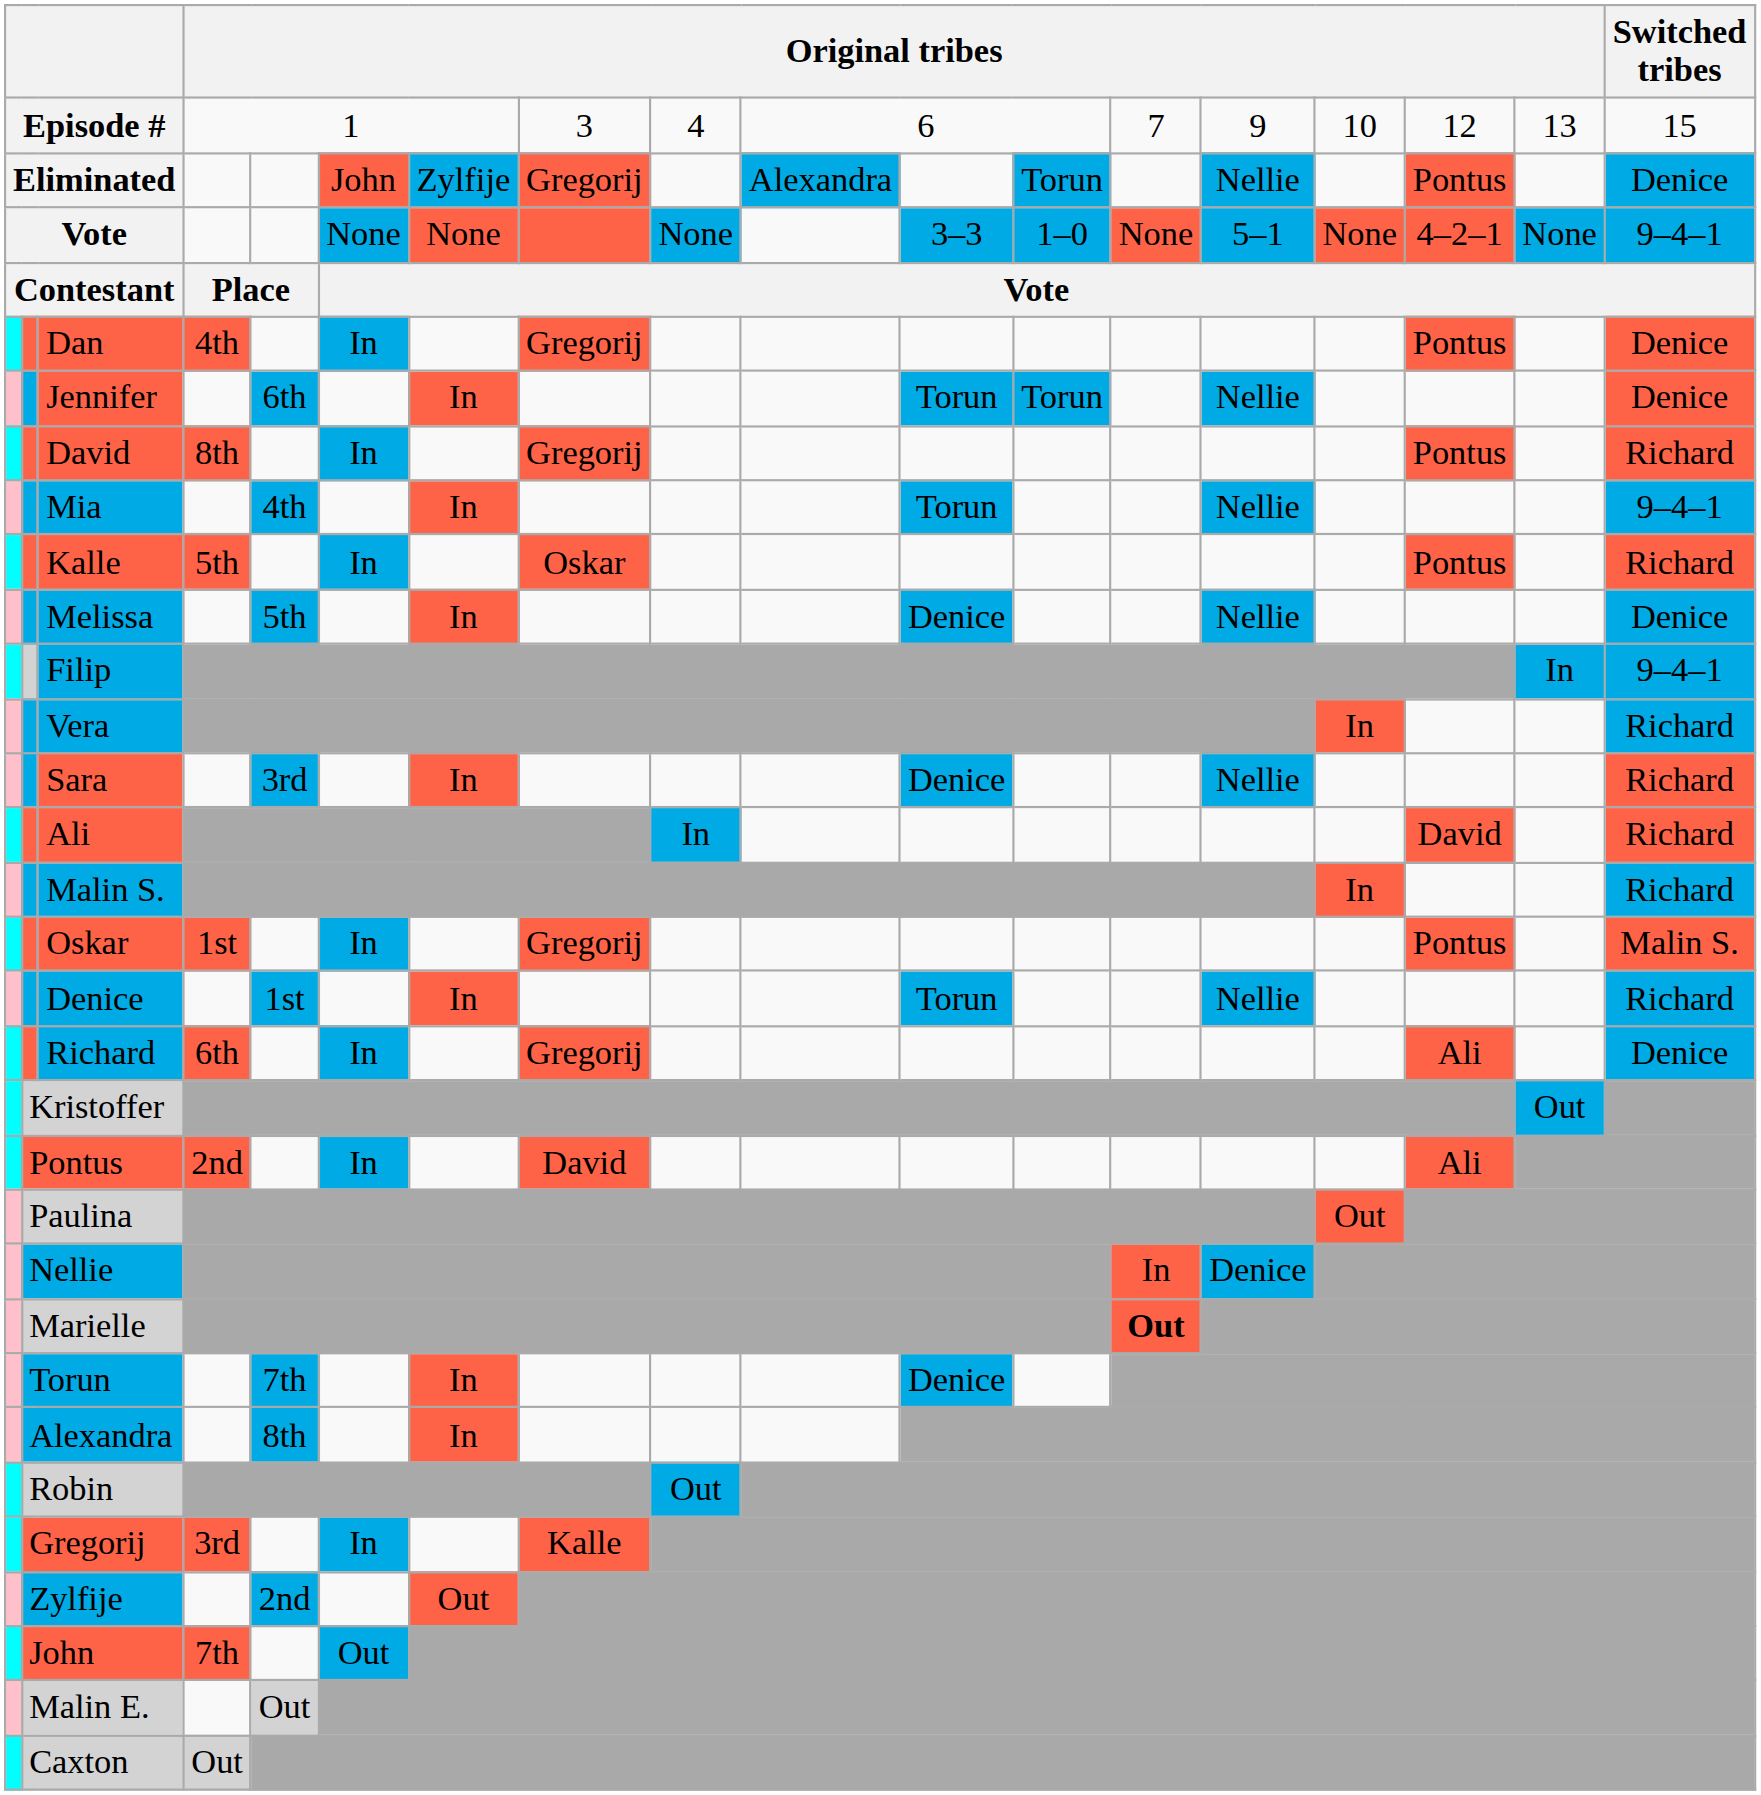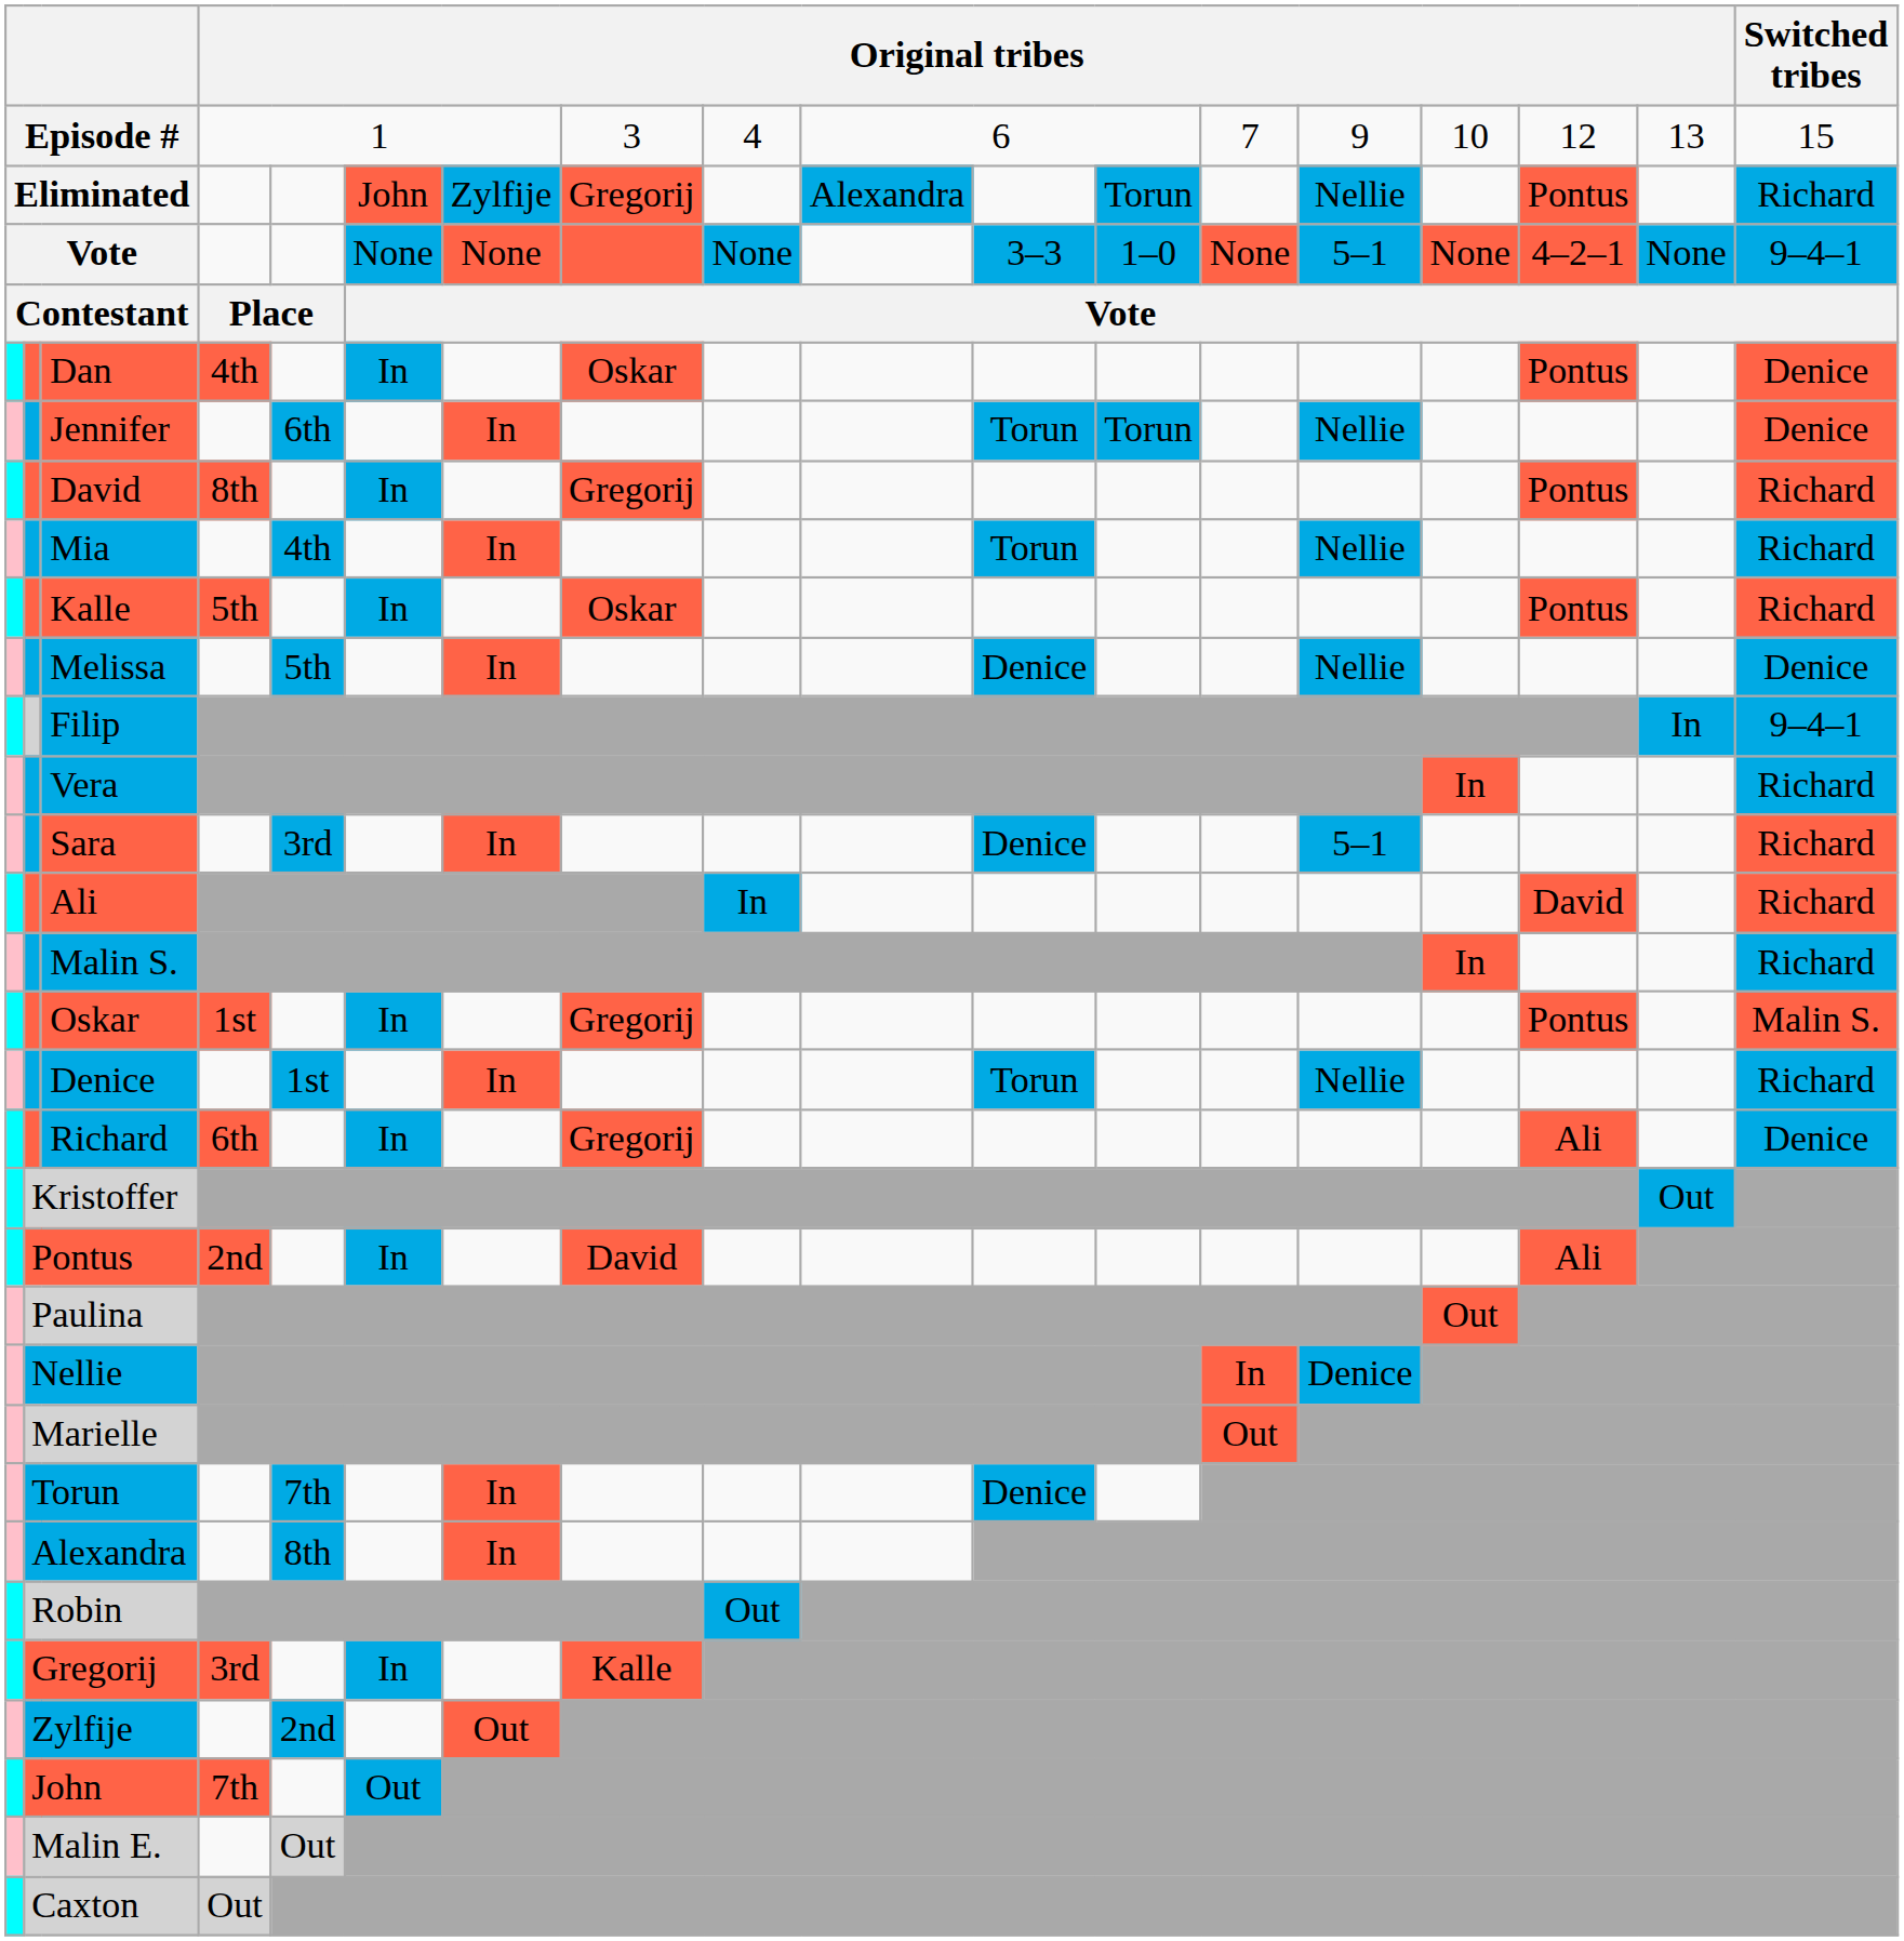Eliminated | Switched tribes: Denice -> Richard
Dan | column 8: Gregorij -> Oskar
Mia | Switched tribes: 9–4–1 -> Richard
Sara | column 14: Nellie -> 5–1
Marielle | column 13: bold -> normal
